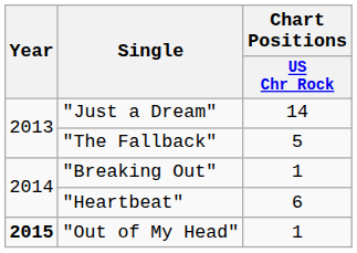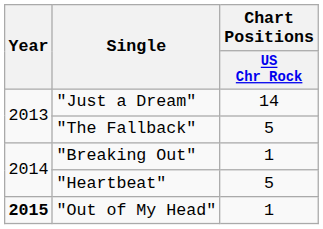"Heartbeat" | Chart Positions / US Chr Rock: 6 -> 5
